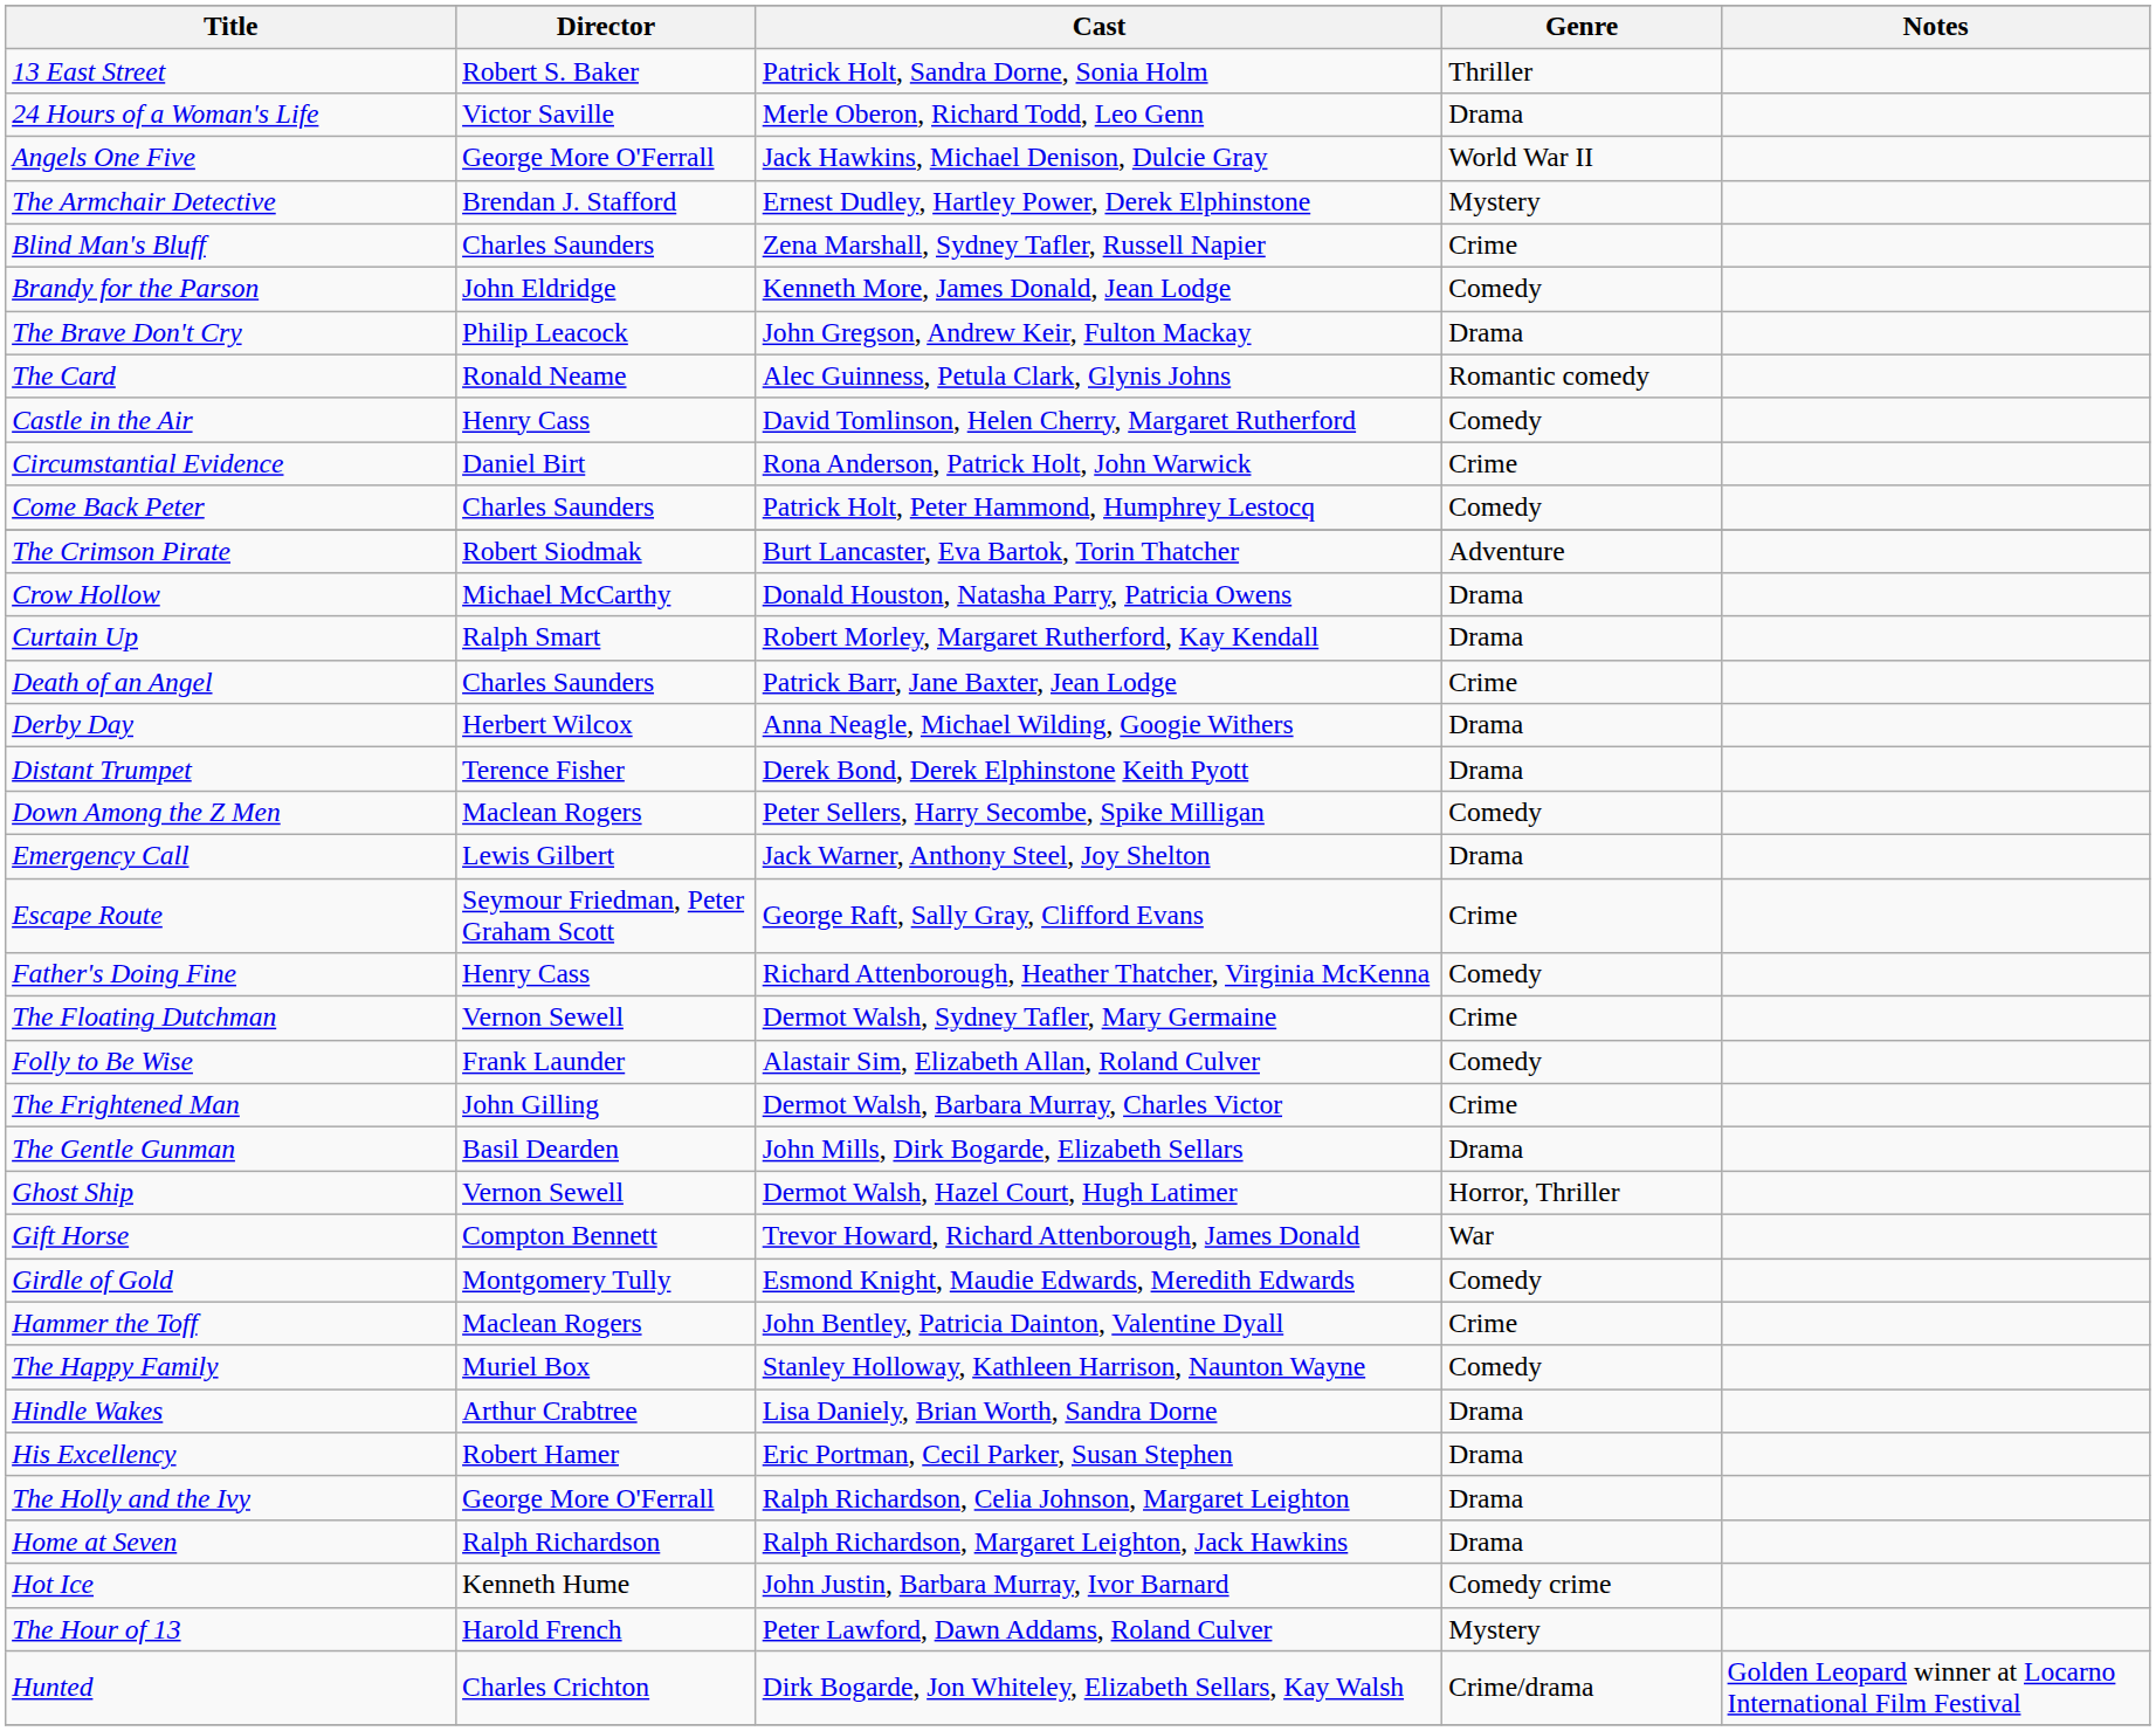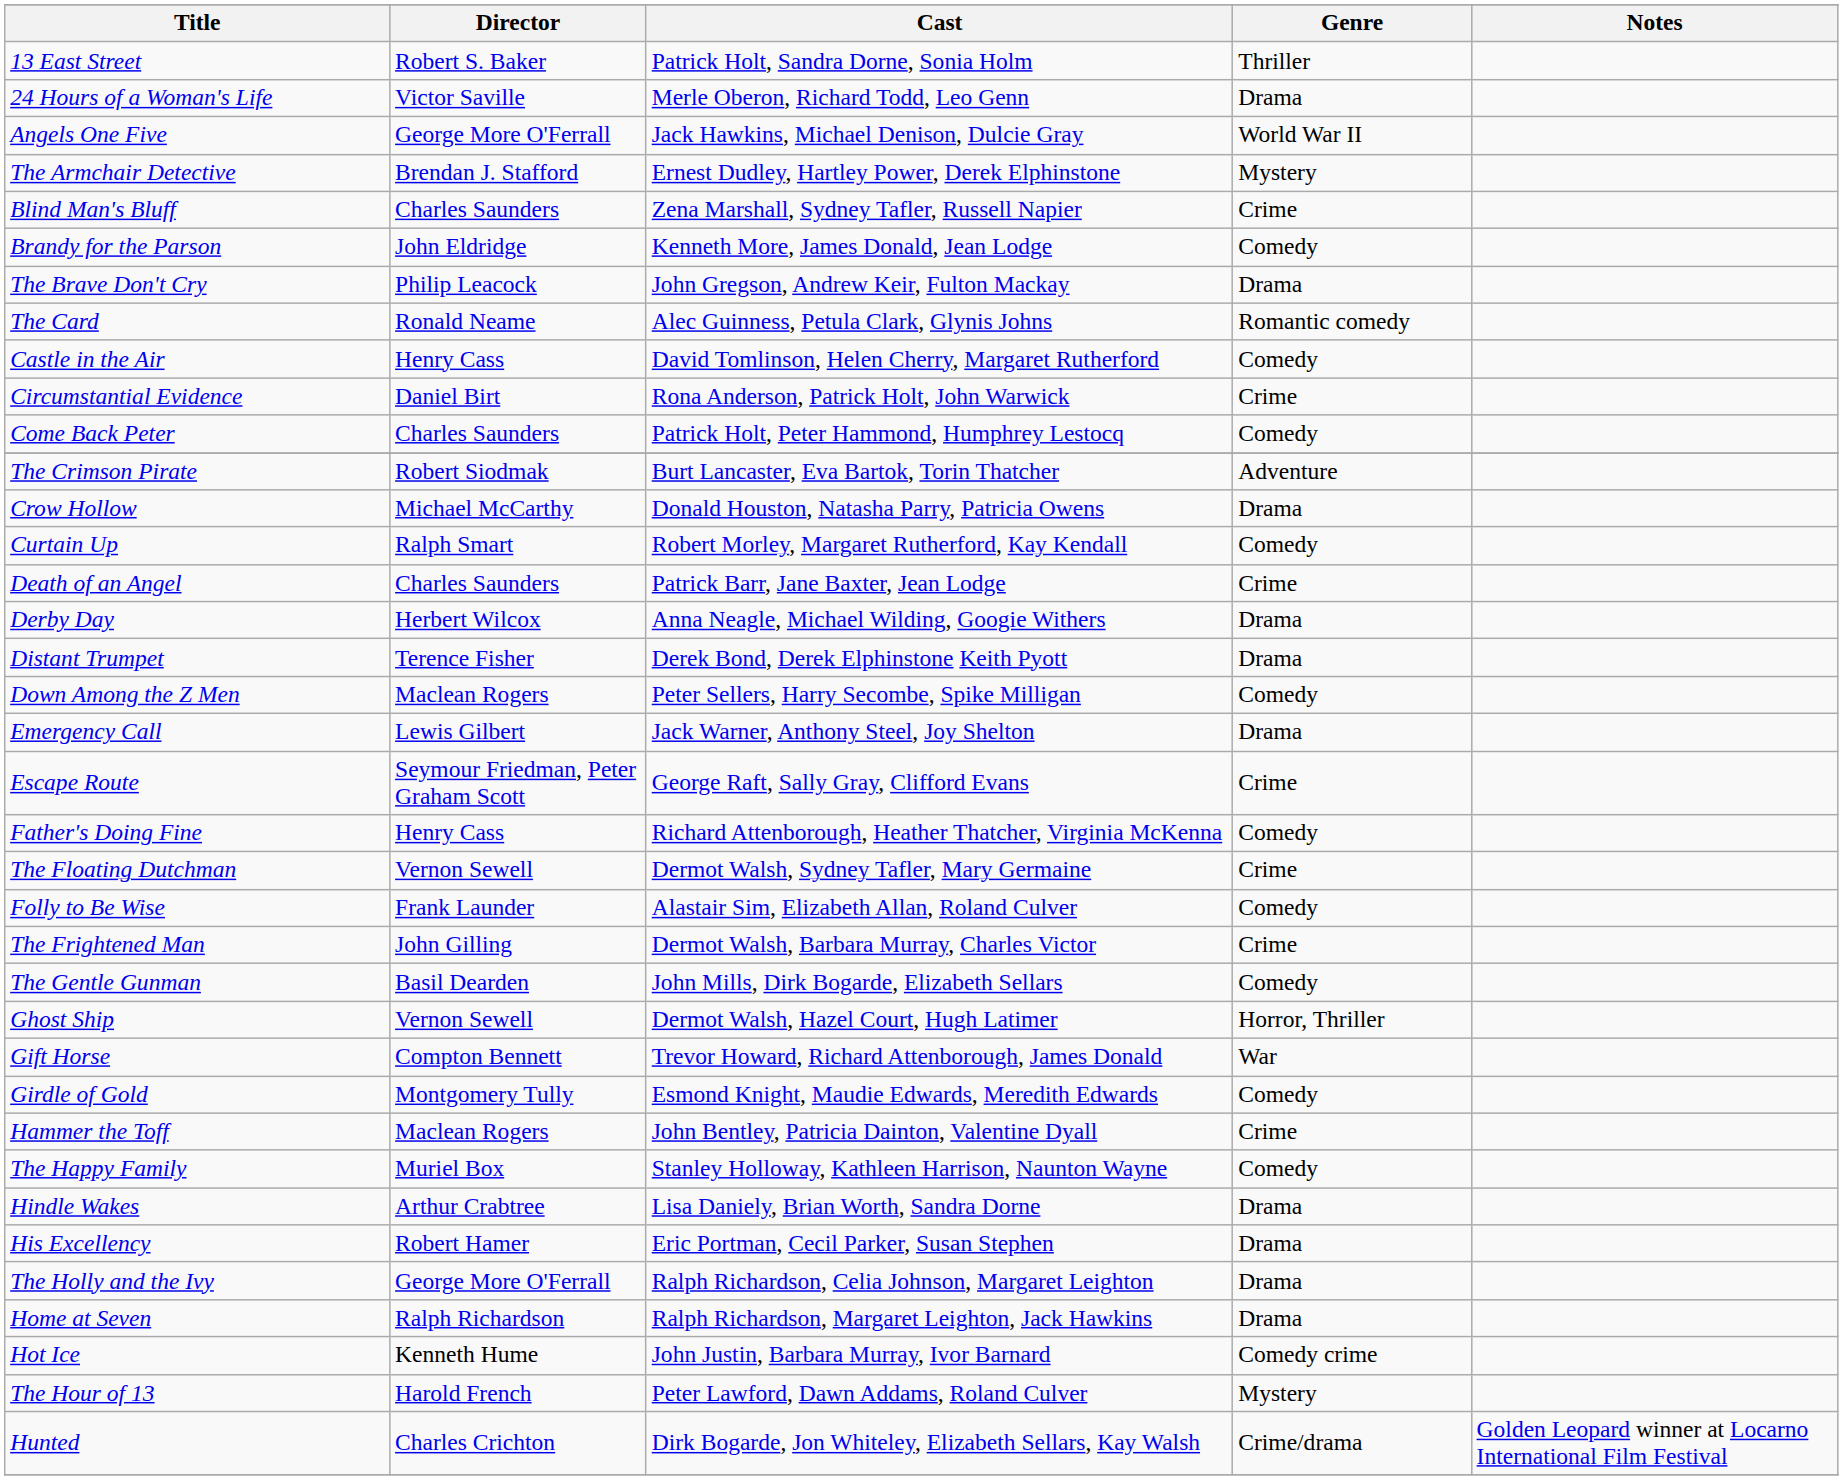Curtain Up | Genre: Drama -> Comedy
The Gentle Gunman | Genre: Drama -> Comedy
